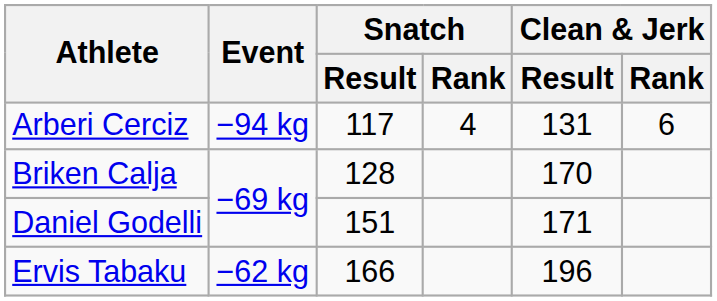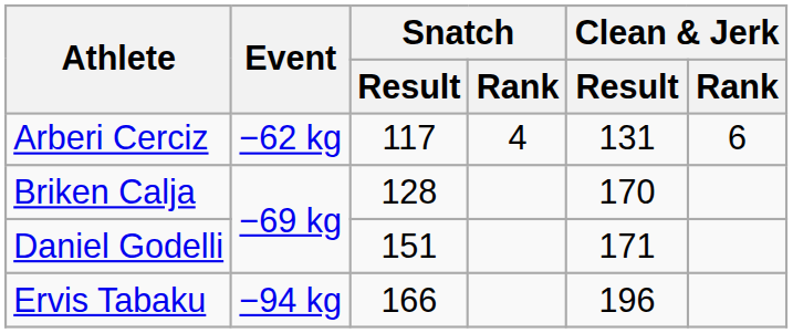Arberi Cerciz | Event: −94 kg -> −62 kg
Ervis Tabaku | Event: −62 kg -> −94 kg
